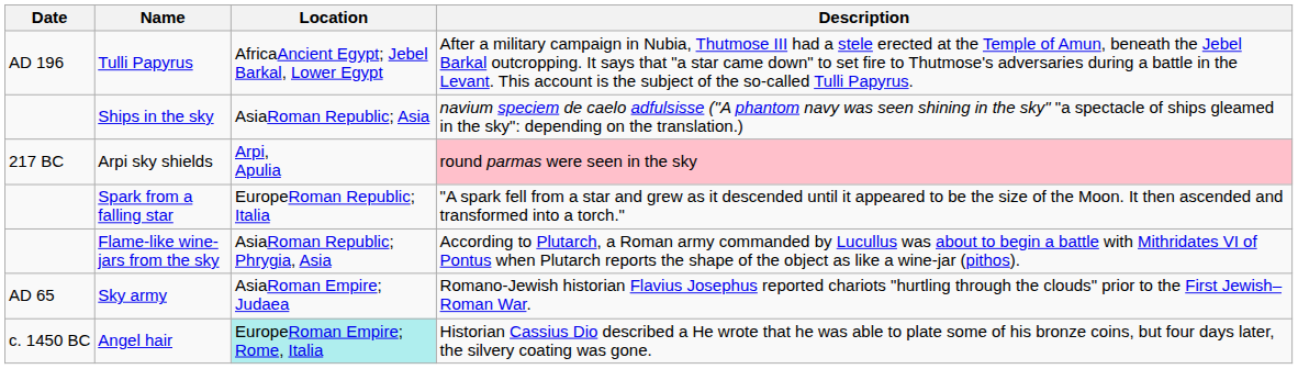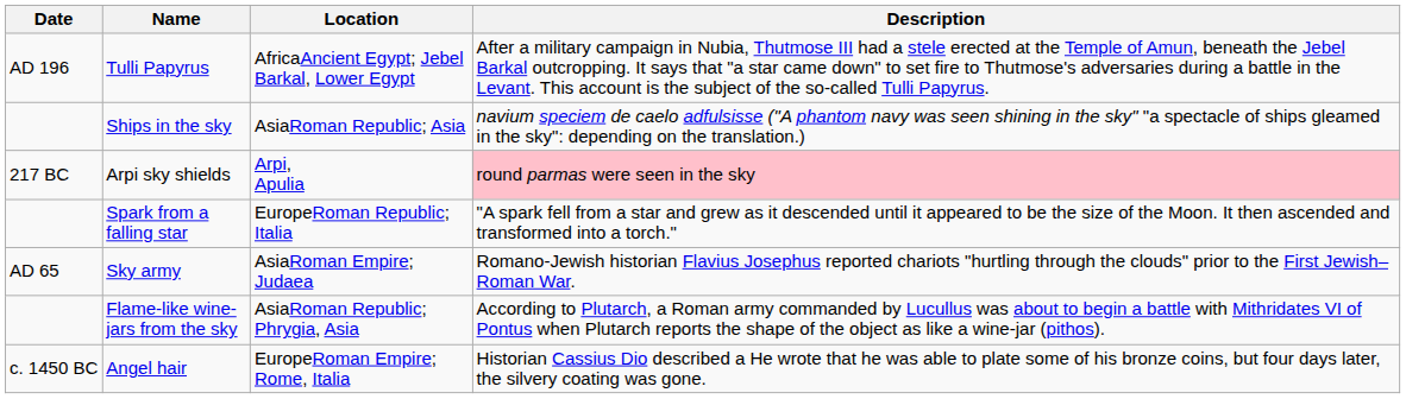rows swapped: Flame-like wine-jars from the sky <-> Sky army
Angel hair | Location: paleturquoise background -> no background
